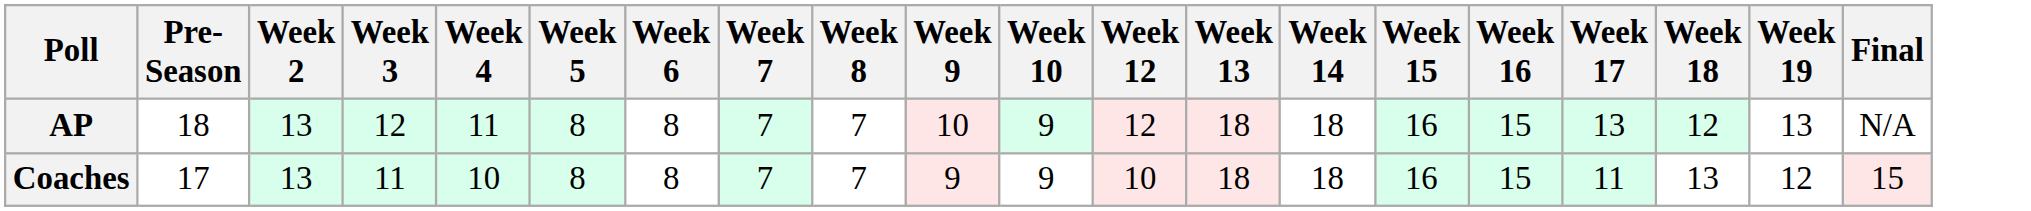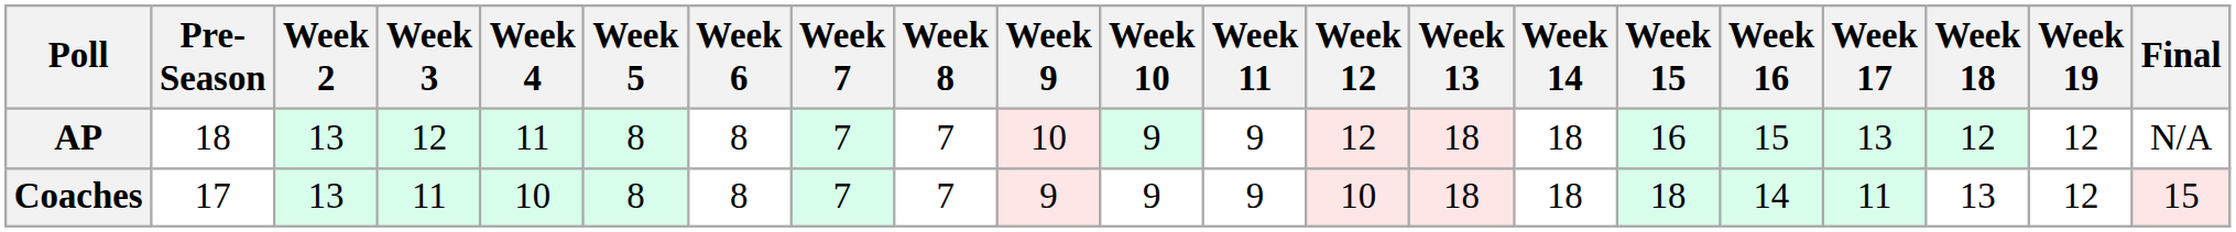+ column: Week 11 | 9 | 9
AP | Week 19: 13 -> 12
Coaches | Week 15: 16 -> 18
Coaches | Week 16: 15 -> 14
